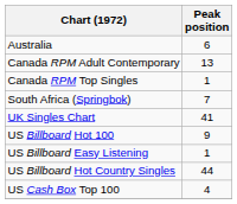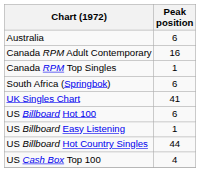Canada RPM Adult Contemporary | Peak position: 13 -> 16
South Africa (Springbok) | Peak position: 7 -> 6
US Billboard Hot 100 | Peak position: 9 -> 6
